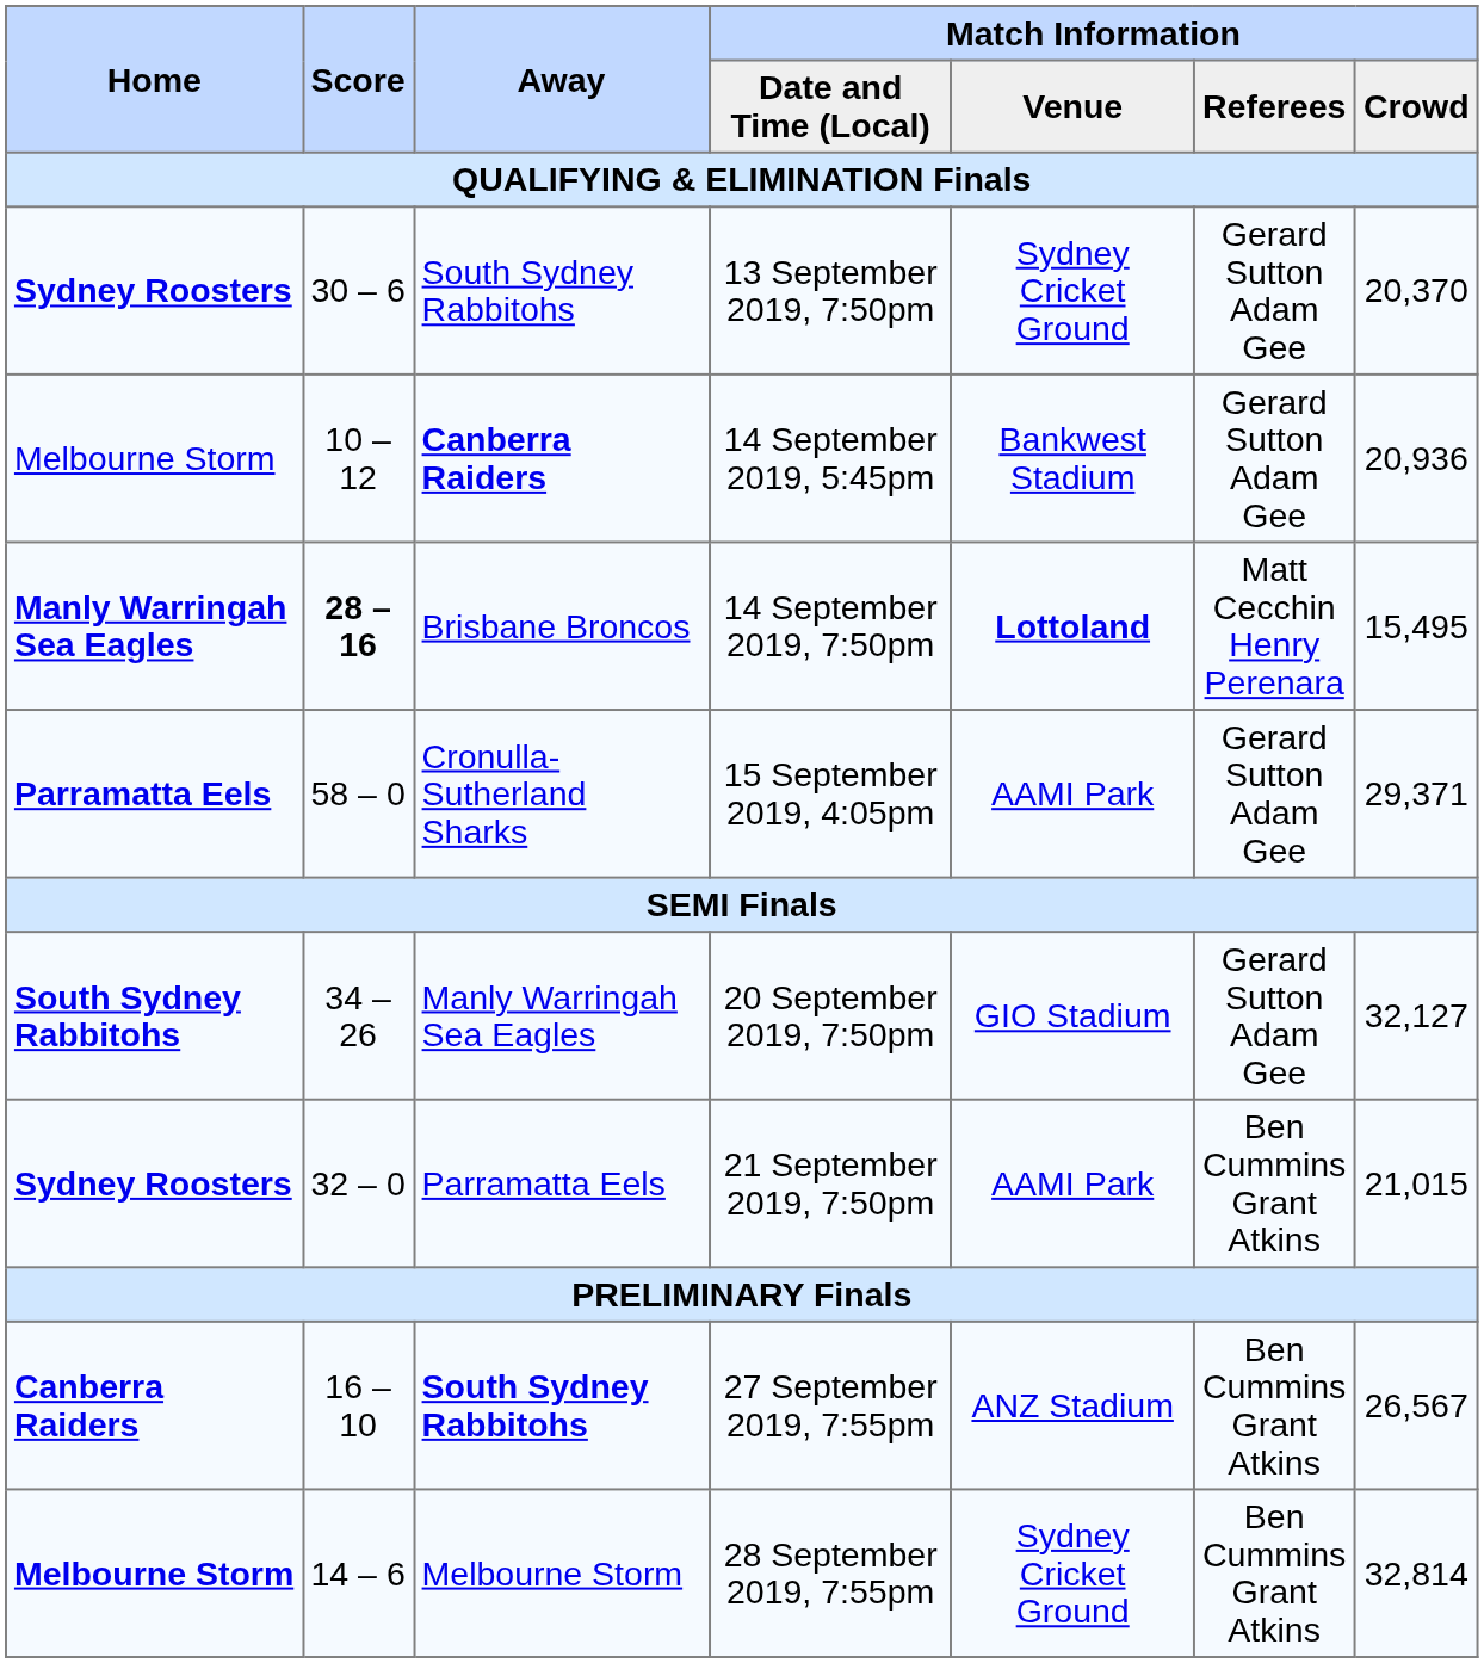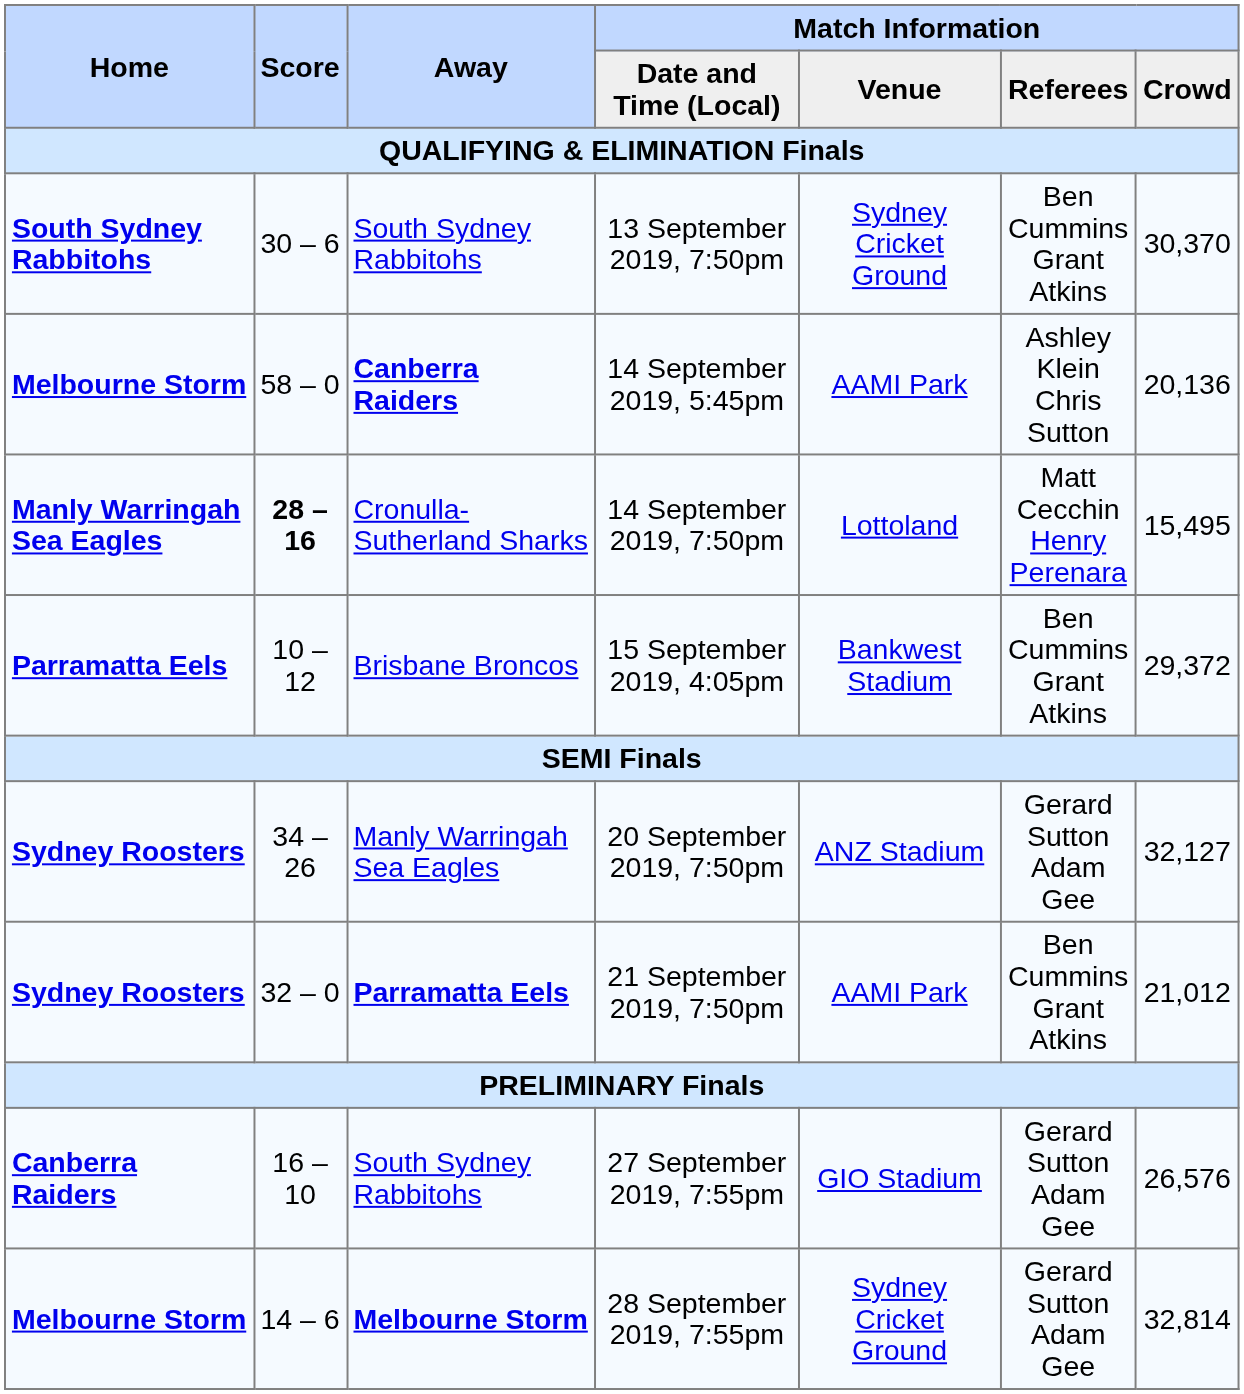13 September 2019, 7:50pm | Home: Sydney Roosters -> South Sydney Rabbitohs
13 September 2019, 7:50pm | Match Information / Referees: Gerard Sutton Adam Gee -> Ben Cummins Grant Atkins
13 September 2019, 7:50pm | Match Information / Crowd: 20,370 -> 30,370
14 September 2019, 5:45pm | Home: normal -> bold
14 September 2019, 5:45pm | Score: 10 – 12 -> 58 – 0
14 September 2019, 5:45pm | Match Information / Venue: Bankwest Stadium -> AAMI Park
14 September 2019, 5:45pm | Match Information / Referees: Gerard Sutton Adam Gee -> Ashley Klein Chris Sutton
14 September 2019, 5:45pm | Match Information / Crowd: 20,936 -> 20,136
14 September 2019, 7:50pm | Away: Brisbane Broncos -> Cronulla-Sutherland Sharks
14 September 2019, 7:50pm | Match Information / Venue: bold -> normal
15 September 2019, 4:05pm | Score: 58 – 0 -> 10 – 12
15 September 2019, 4:05pm | Away: Cronulla-Sutherland Sharks -> Brisbane Broncos
15 September 2019, 4:05pm | Match Information / Venue: AAMI Park -> Bankwest Stadium
15 September 2019, 4:05pm | Match Information / Referees: Gerard Sutton Adam Gee -> Ben Cummins Grant Atkins
15 September 2019, 4:05pm | Match Information / Crowd: 29,371 -> 29,372
20 September 2019, 7:50pm | Home: South Sydney Rabbitohs -> Sydney Roosters
20 September 2019, 7:50pm | Match Information / Venue: GIO Stadium -> ANZ Stadium
21 September 2019, 7:50pm | Away: normal -> bold
21 September 2019, 7:50pm | Match Information / Crowd: 21,015 -> 21,012
27 September 2019, 7:55pm | Away: bold -> normal
27 September 2019, 7:55pm | Match Information / Venue: ANZ Stadium -> GIO Stadium
27 September 2019, 7:55pm | Match Information / Referees: Ben Cummins Grant Atkins -> Gerard Sutton Adam Gee
27 September 2019, 7:55pm | Match Information / Crowd: 26,567 -> 26,576
28 September 2019, 7:55pm | Away: normal -> bold
28 September 2019, 7:55pm | Match Information / Referees: Ben Cummins Grant Atkins -> Gerard Sutton Adam Gee
